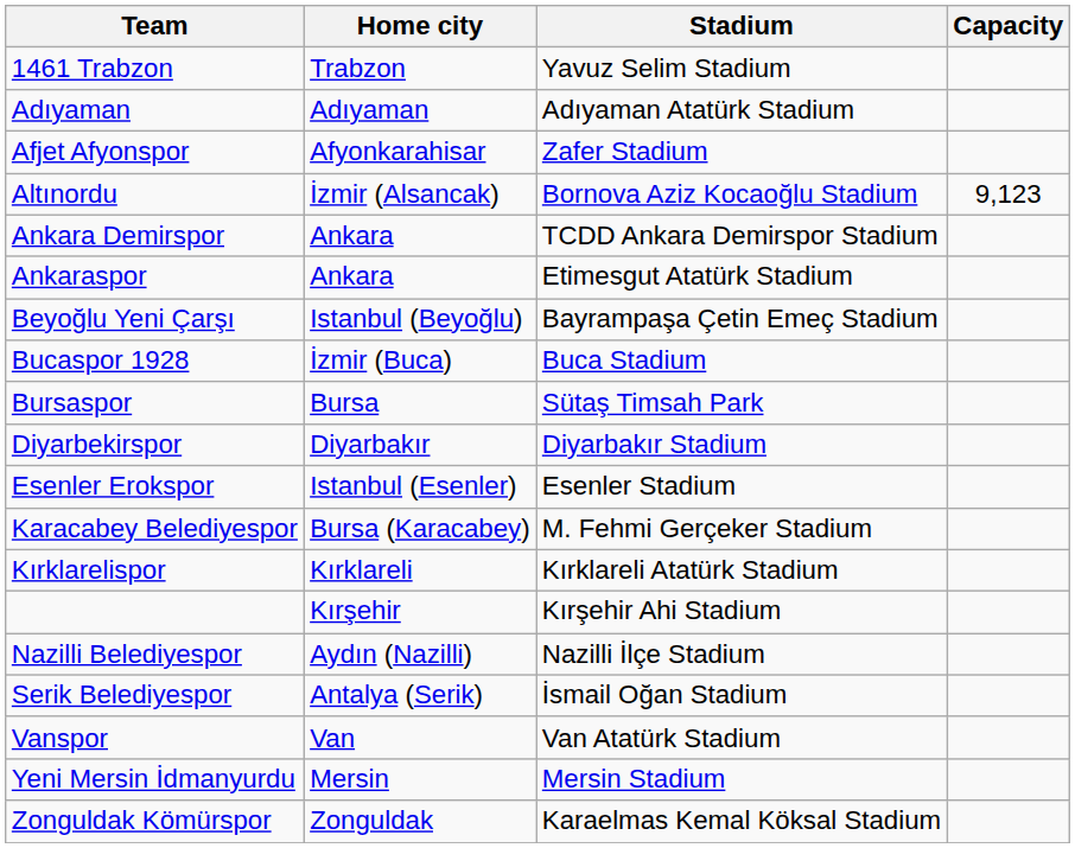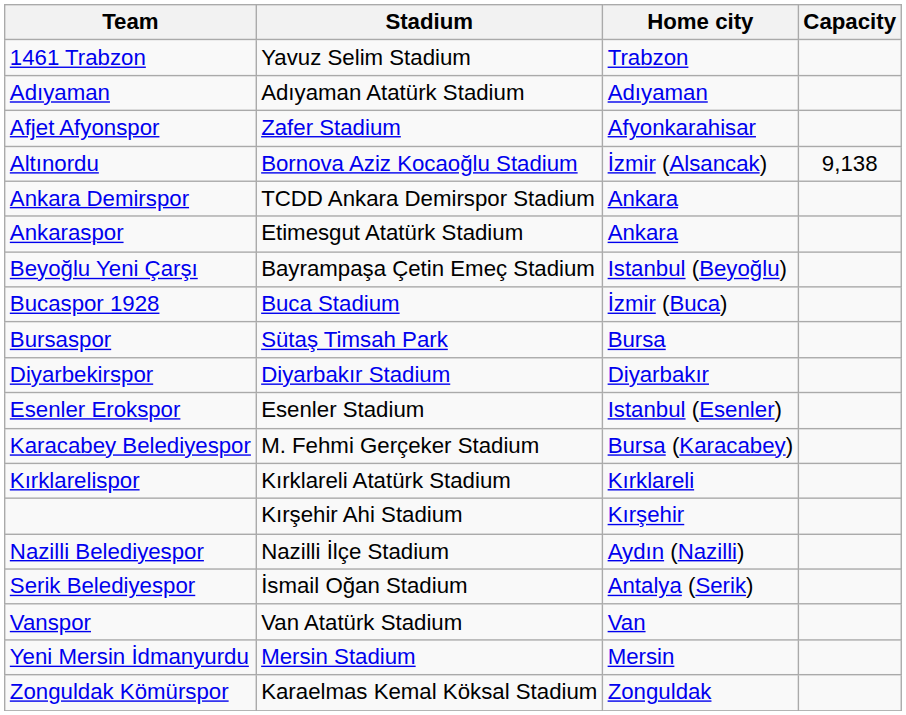columns swapped: Home city <-> Stadium
Altınordu | Capacity: 9,123 -> 9,138
